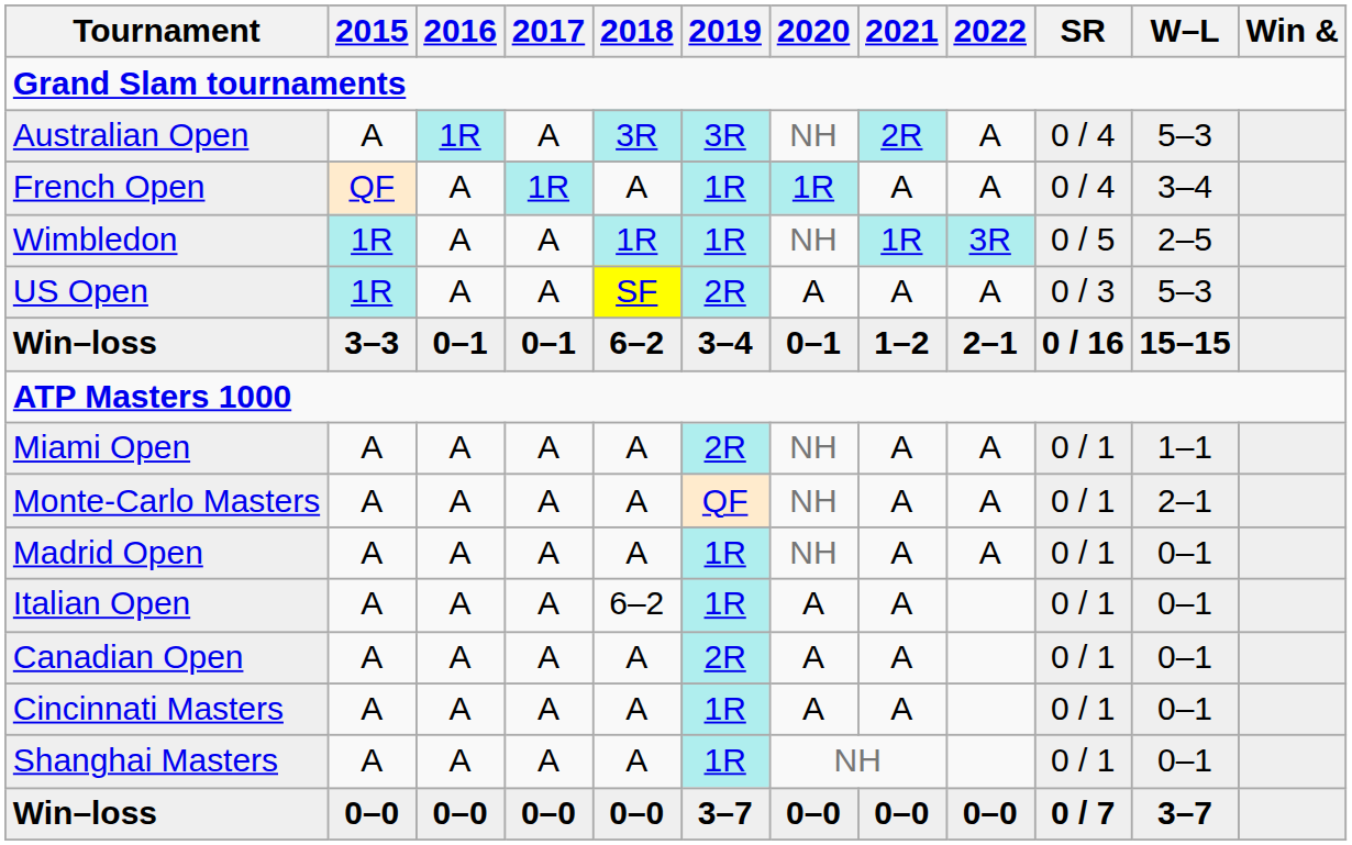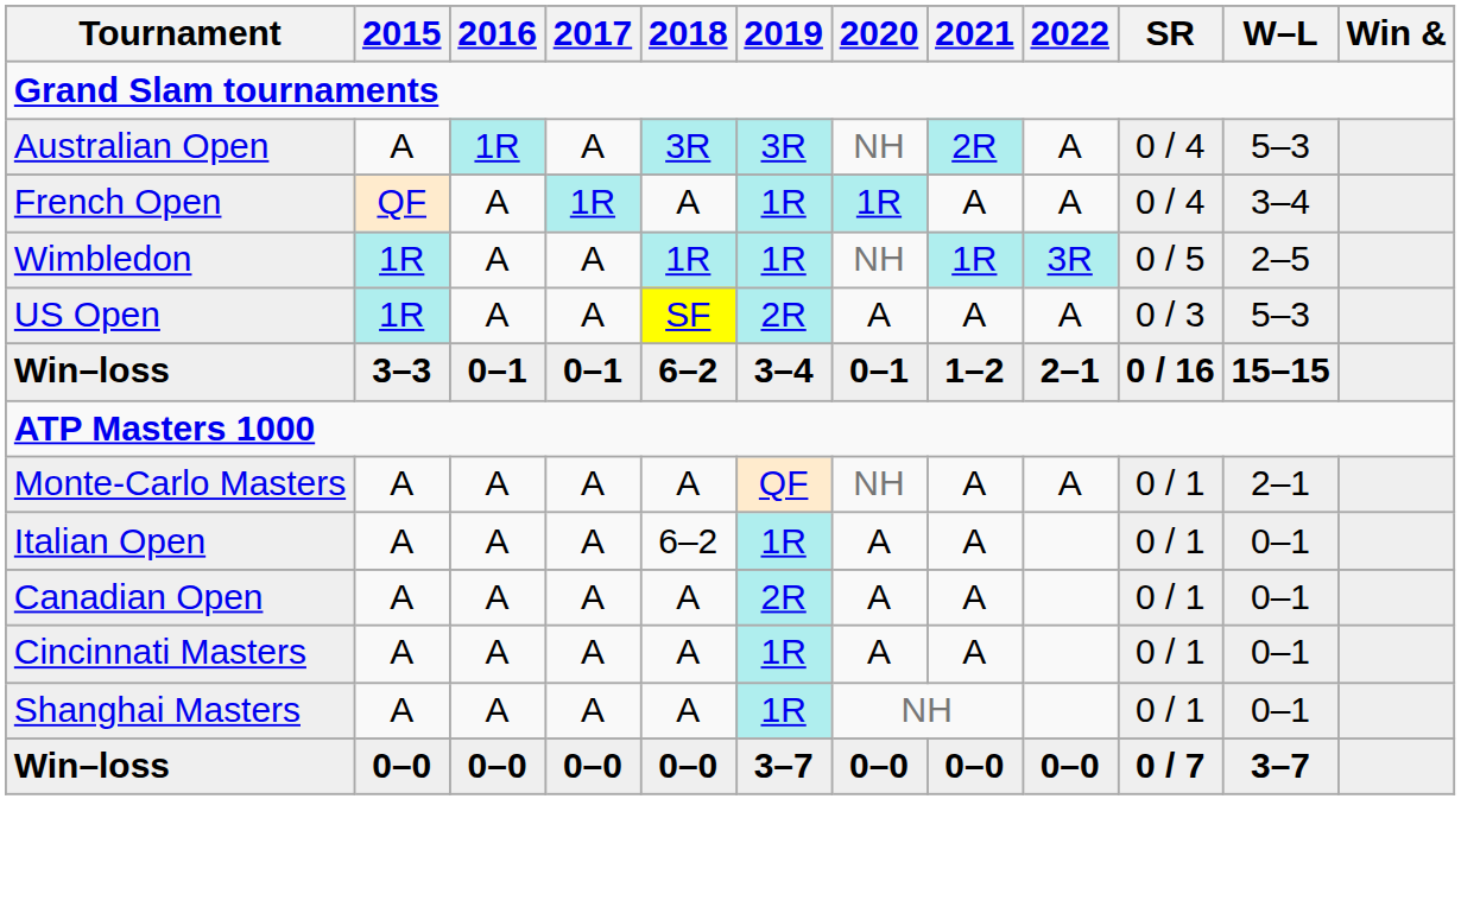- row: Miami Open | A | A | A | A | 2R | NH | A | A | 0 / 1 | 1–1
- row: Madrid Open | A | A | A | A | 1R | NH | A | A | 0 / 1 | 0–1
